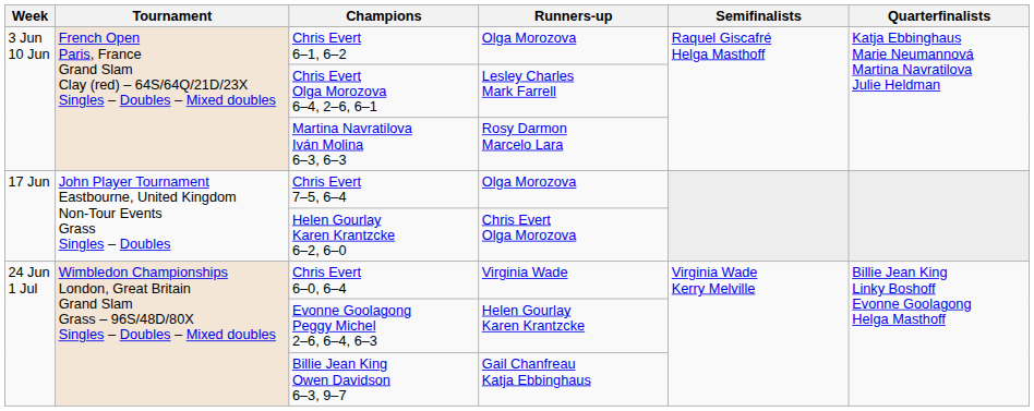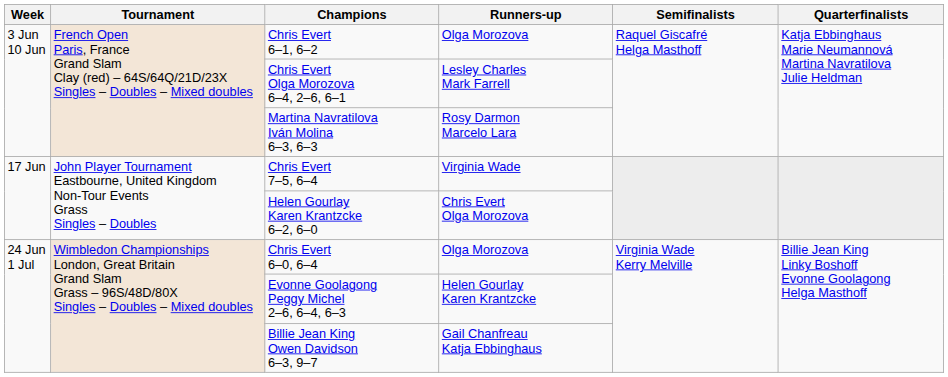Chris Evert 7–5, 6–4 | Runners-up: Olga Morozova -> Virginia Wade
Chris Evert 6–0, 6–4 | Runners-up: Virginia Wade -> Olga Morozova
